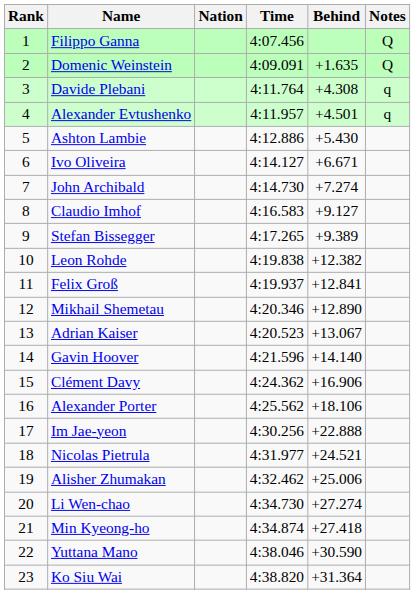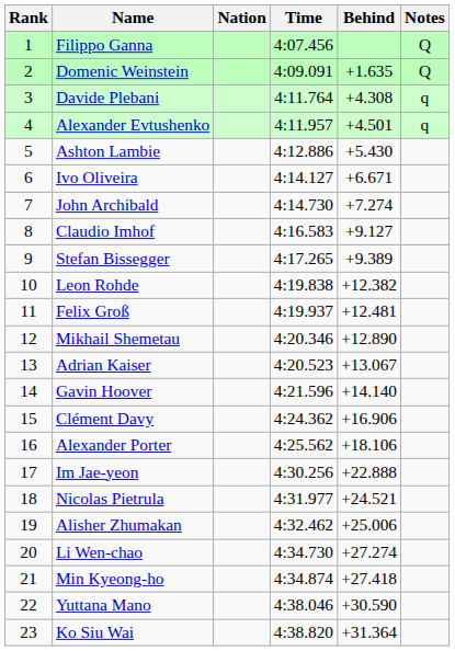Felix Groß | Behind: +12.841 -> +12.481
